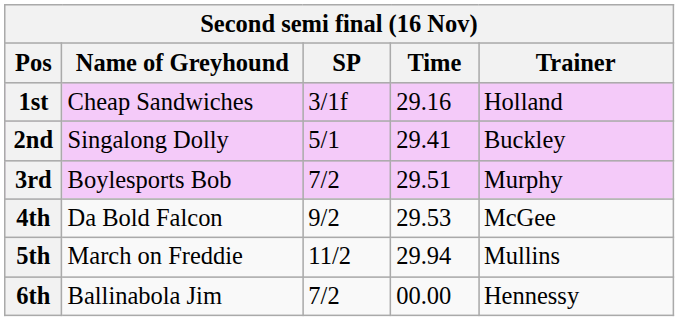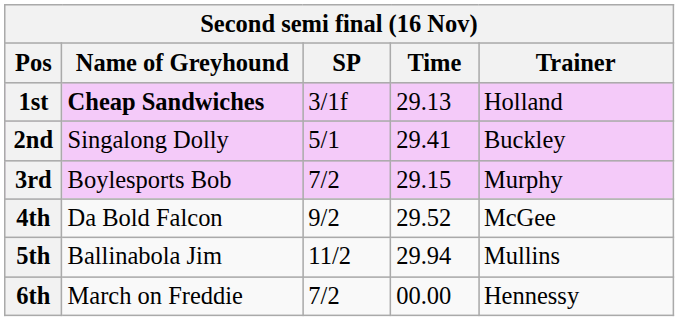1st | Name of Greyhound: normal -> bold
1st | Time: 29.16 -> 29.13
3rd | Time: 29.51 -> 29.15
4th | Time: 29.53 -> 29.52
5th | Name of Greyhound: March on Freddie -> Ballinabola Jim
6th | Name of Greyhound: Ballinabola Jim -> March on Freddie
